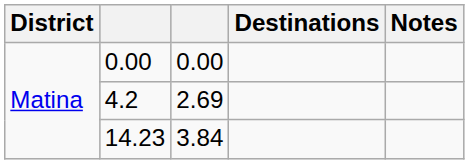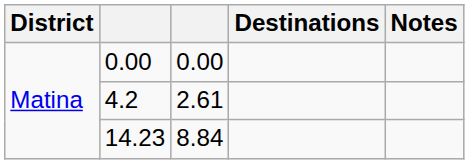4.2 | column 3: 2.69 -> 2.61
14.23 | column 3: 3.84 -> 8.84
